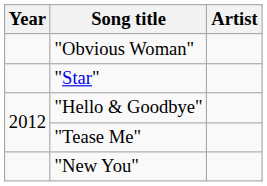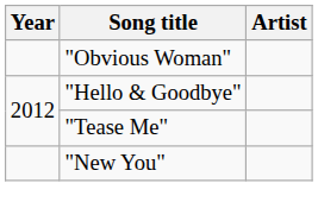- row: "Star"
